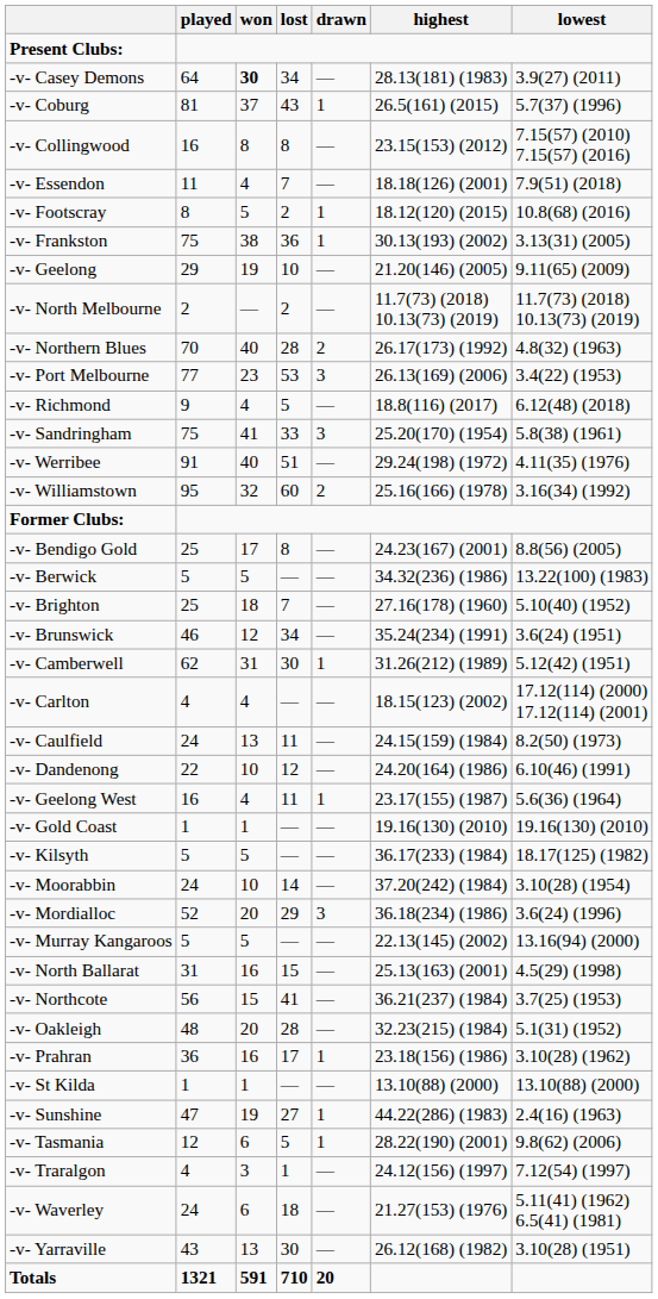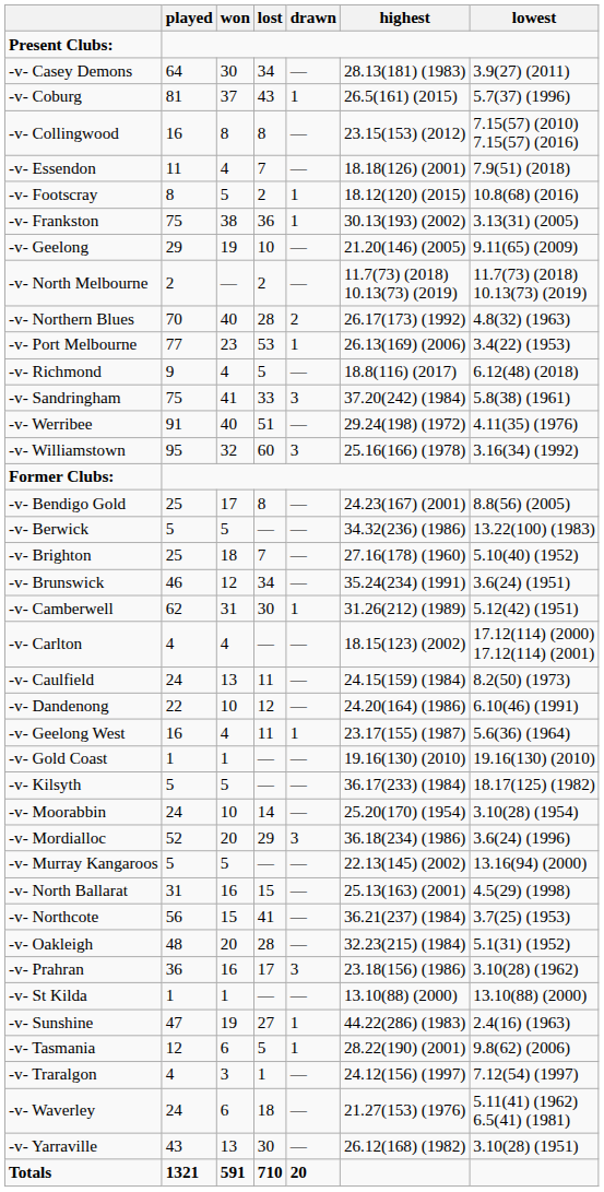-v- Casey Demons | won: bold -> normal
-v- Port Melbourne | drawn: 3 -> 1
-v- Sandringham | highest: 25.20(170) (1954) -> 37.20(242) (1984)
-v- Williamstown | drawn: 2 -> 3
-v- Moorabbin | highest: 37.20(242) (1984) -> 25.20(170) (1954)
-v- Prahran | drawn: 1 -> 3
